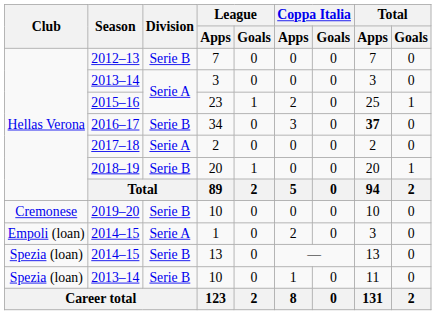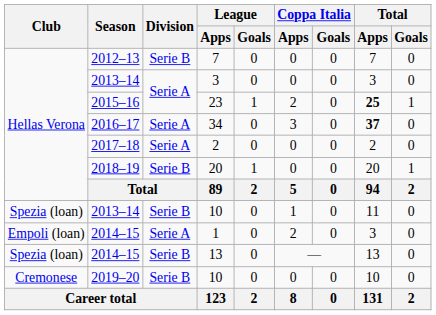23 | Total / Apps: normal -> bold
34 | Division: Serie B -> Serie A
rows swapped: 2013–14 / 10 <-> 2019–20 / 10
